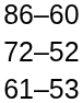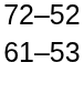- row: 86–60
